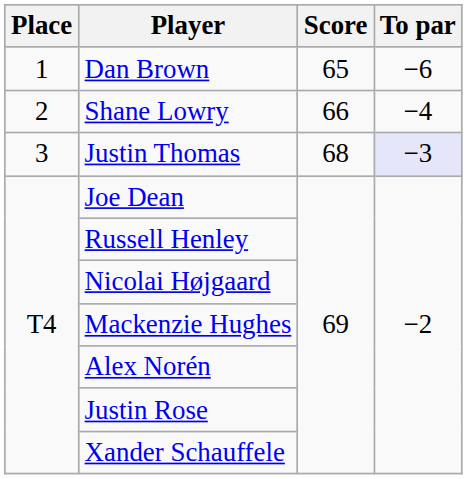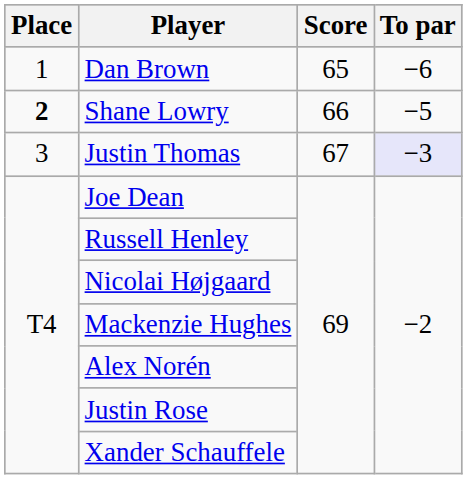Shane Lowry | Place: normal -> bold
Shane Lowry | To par: −4 -> −5
Justin Thomas | Score: 68 -> 67
